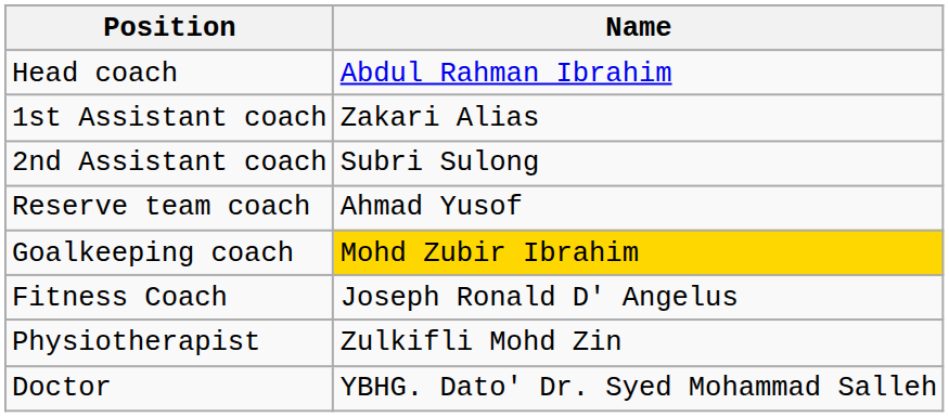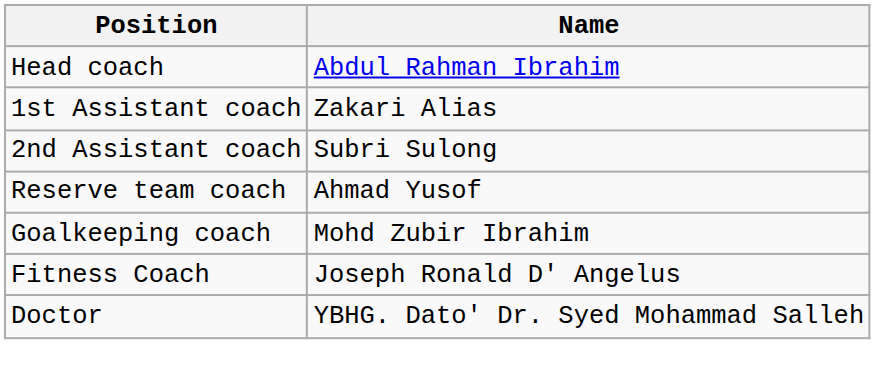Goalkeeping coach | Name: gold background -> no background
- row: Physiotherapist | Zulkifli Mohd Zin
